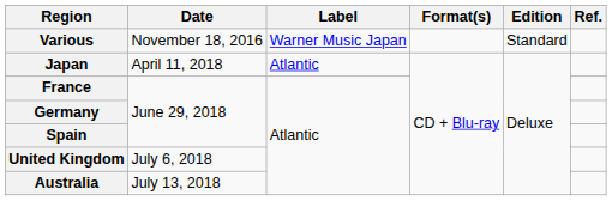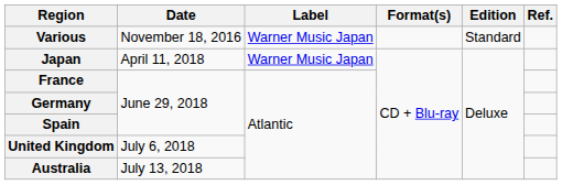Japan | Label: Atlantic -> Warner Music Japan
